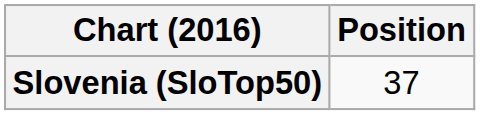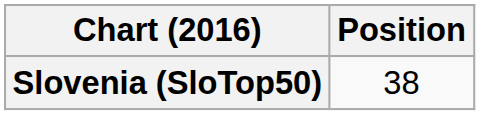Slovenia (SloTop50) | Position: 37 -> 38
